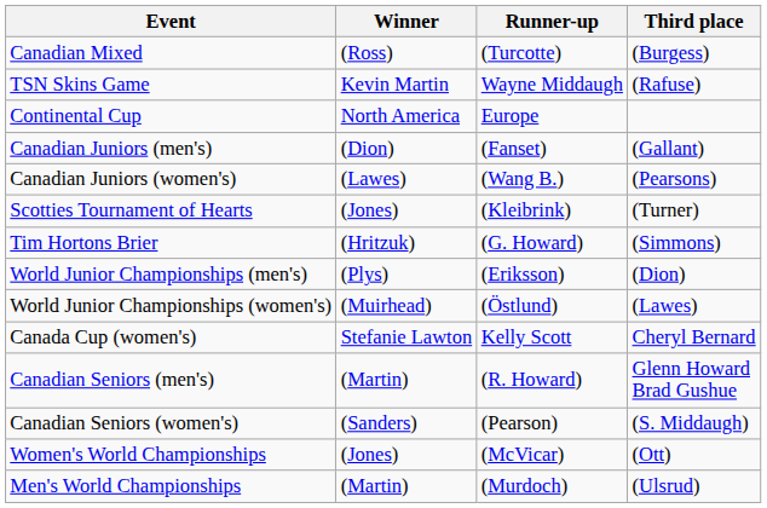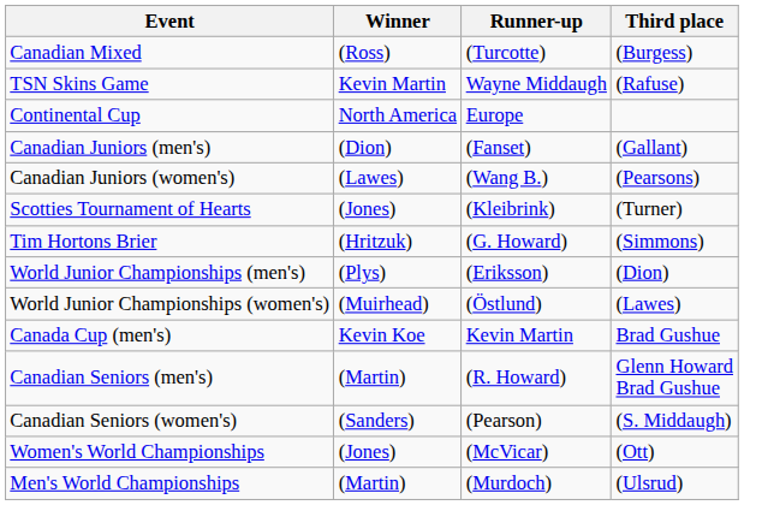+ row: Canada Cup (men's) | Kevin Koe | Kevin Martin | Brad Gushue
- row: Canada Cup (women's) | Stefanie Lawton | Kelly Scott | Cheryl Bernard
